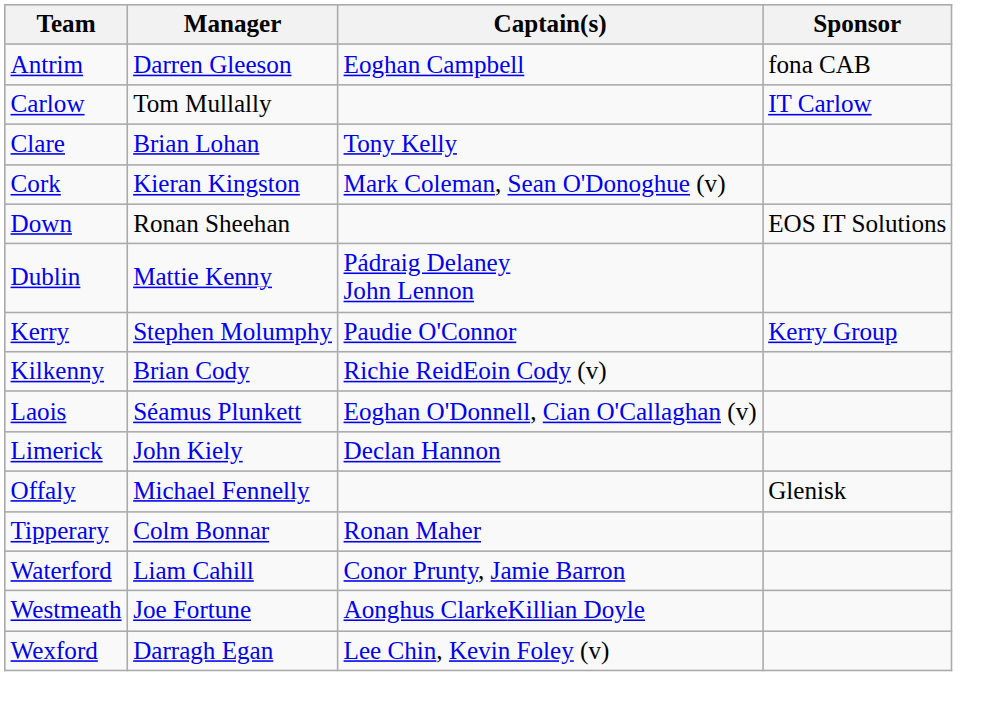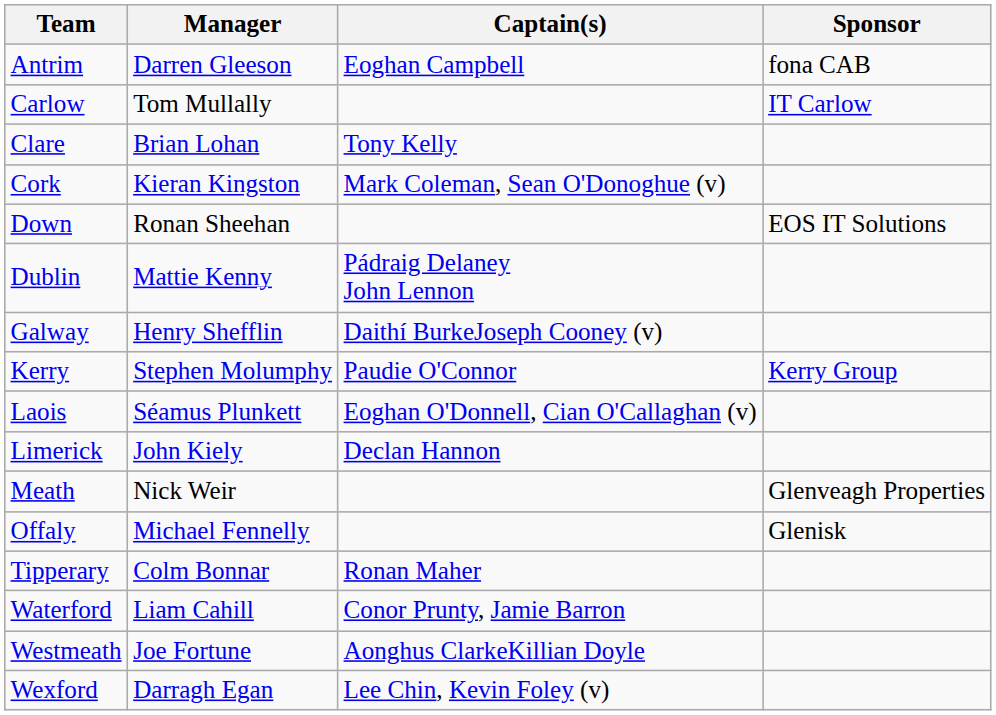+ row: Galway | Henry Shefflin | Daithí BurkeJoseph Cooney (v)
- row: Kilkenny | Brian Cody | Richie ReidEoin Cody (v)
+ row: Meath | Nick Weir | Glenveagh Properties
